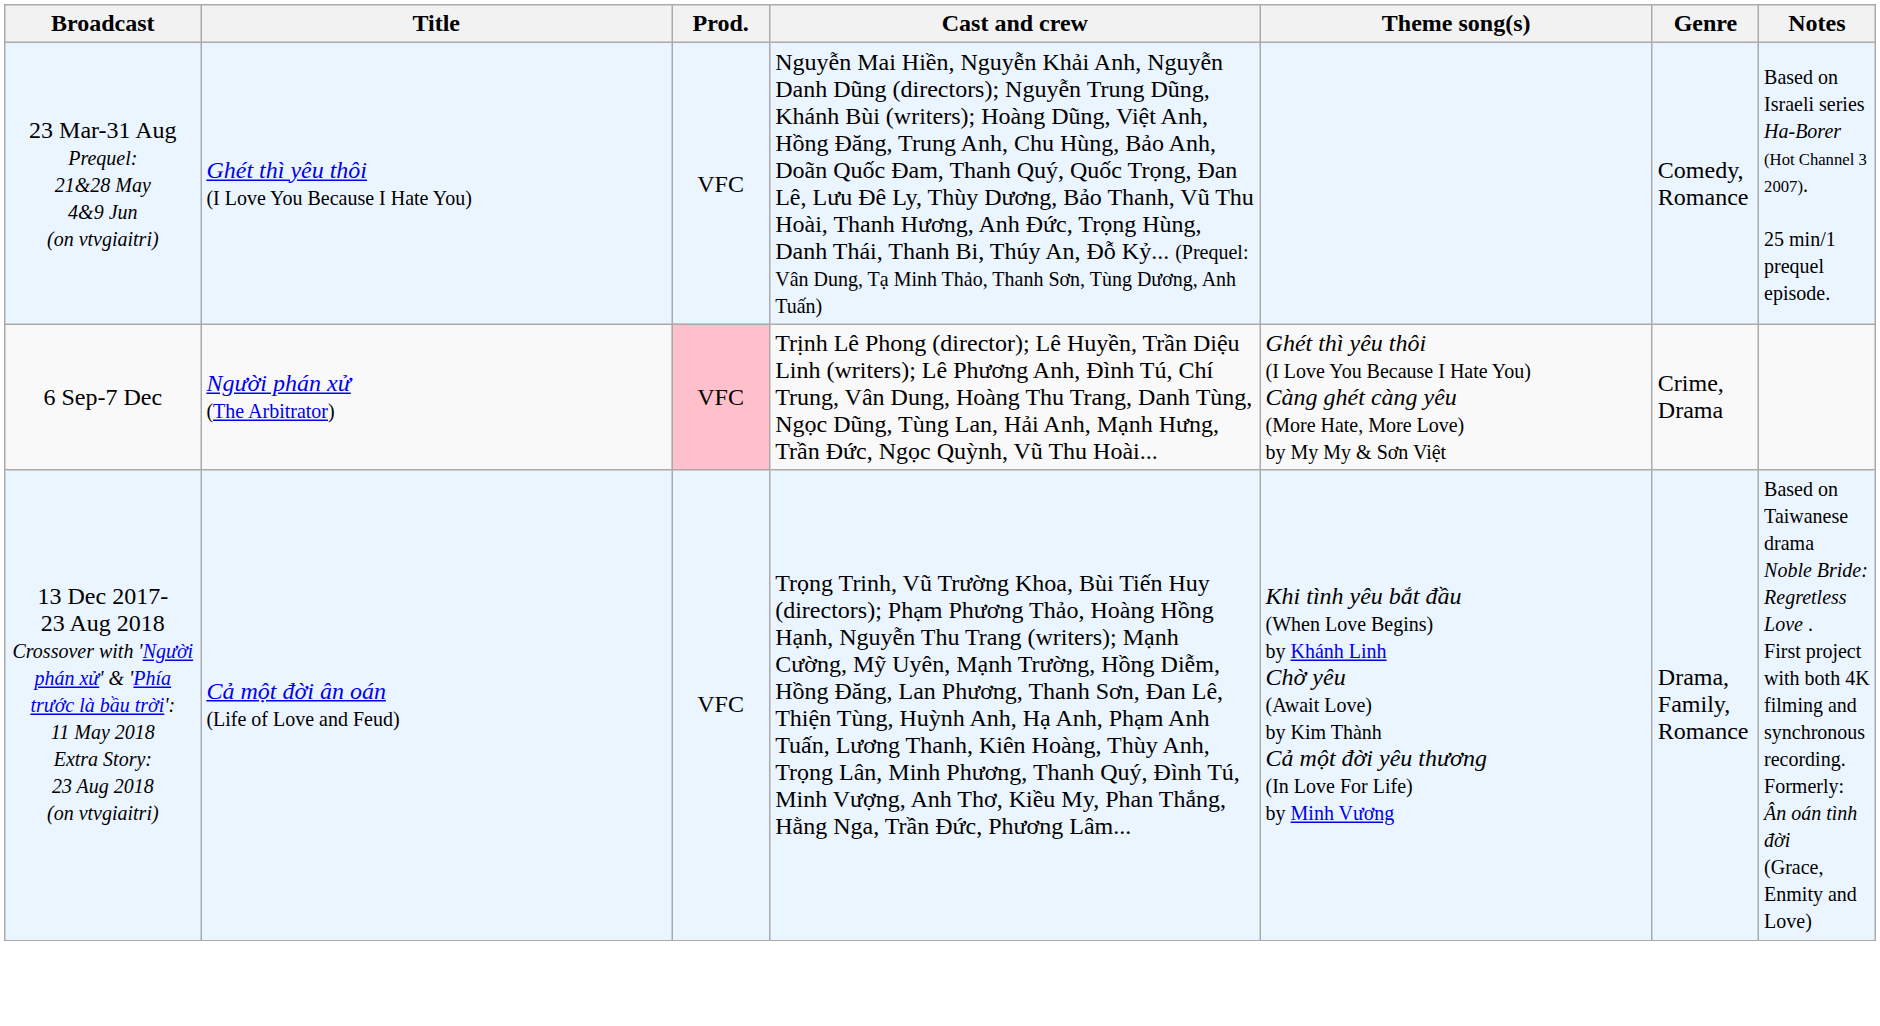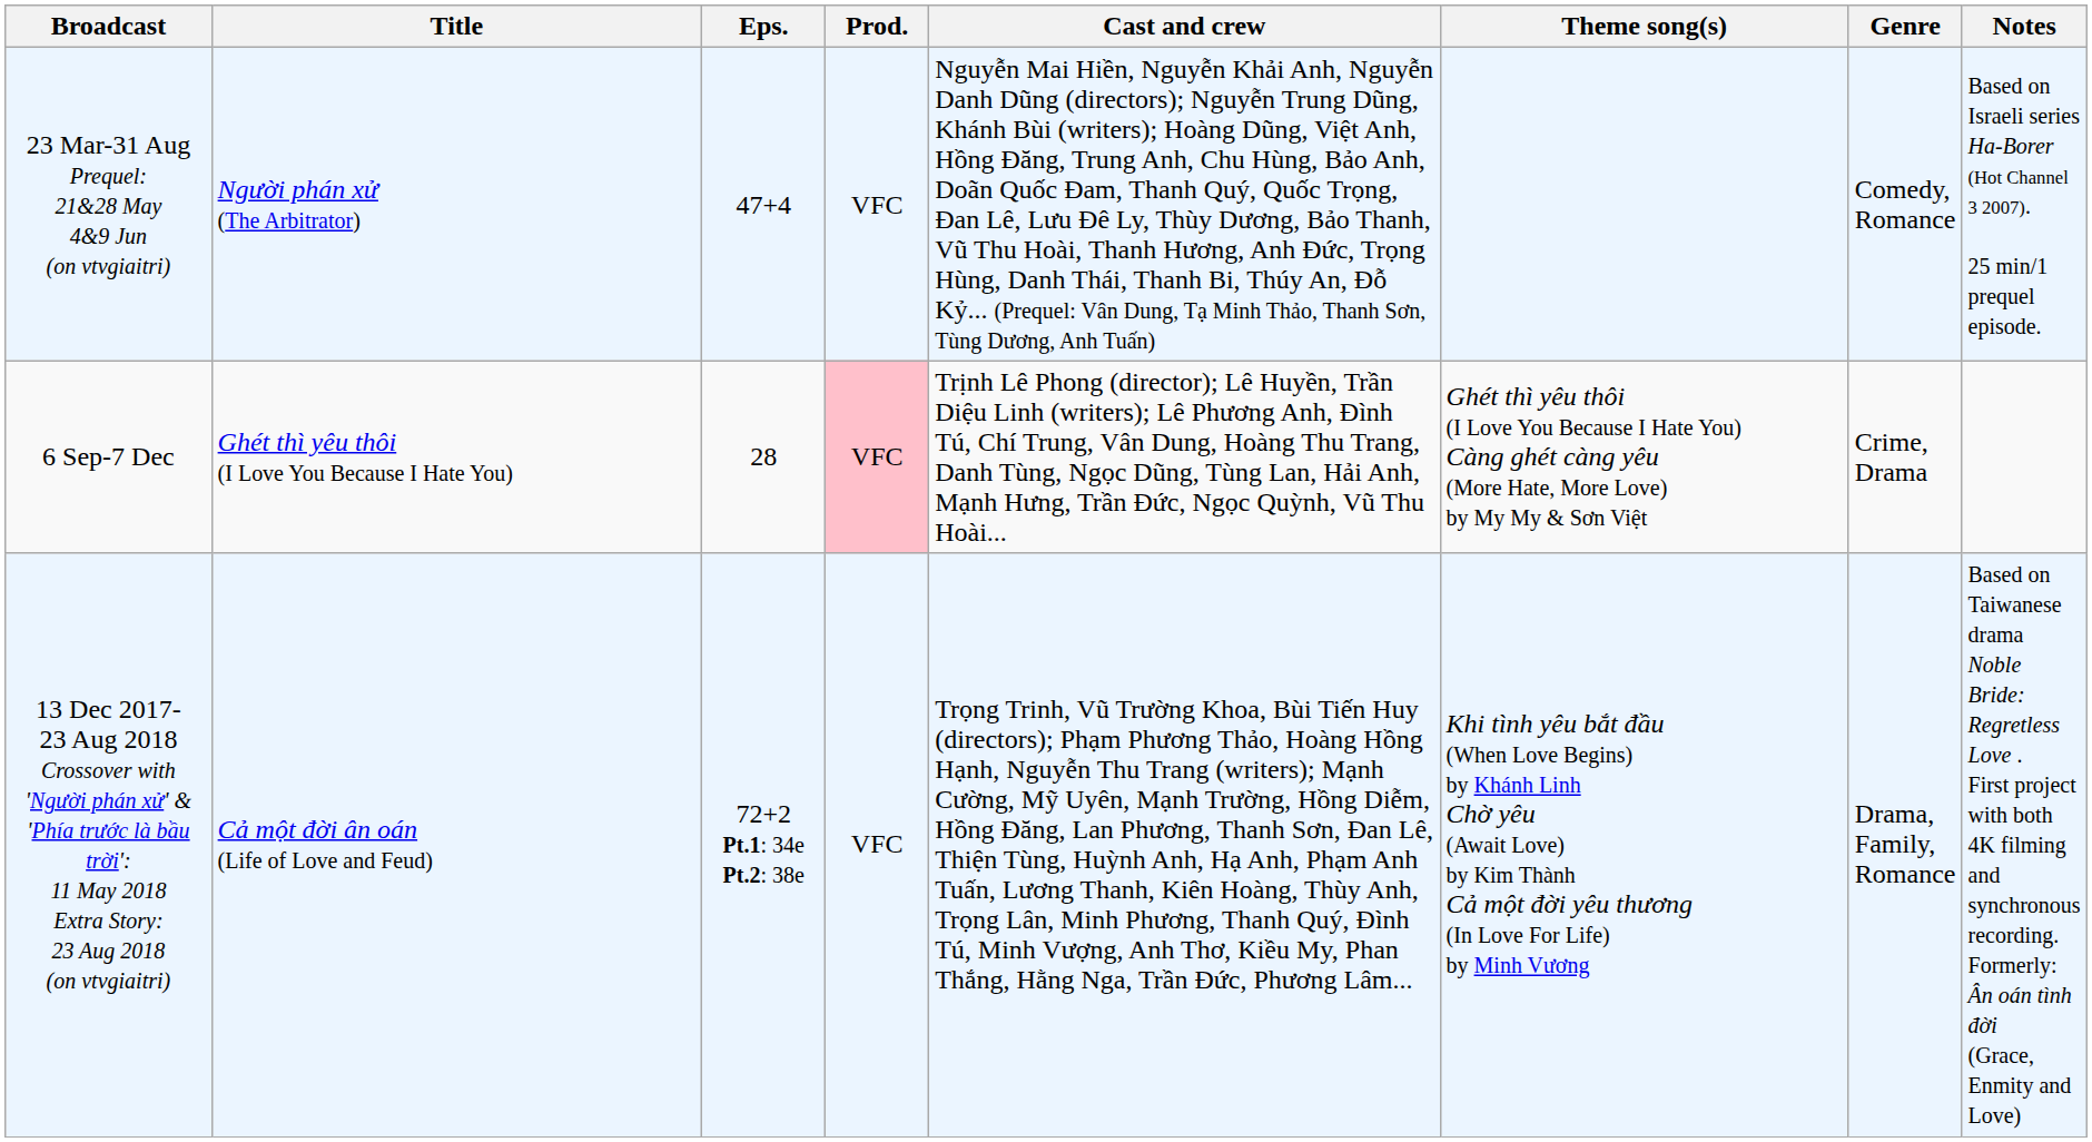+ column: Eps. | 47+4 | 28 | 72+2 Pt.1: 34e Pt.2: 38e
23 Mar-31 Aug Prequel: 21&28 May 4&9 Jun (on vtvgiaitri) | Title: Ghét thì yêu thôi (I Love You Because I Hate You) -> Người phán xử (The Arbitrator)
6 Sep-7 Dec | Title: Người phán xử (The Arbitrator) -> Ghét thì yêu thôi (I Love You Because I Hate You)
